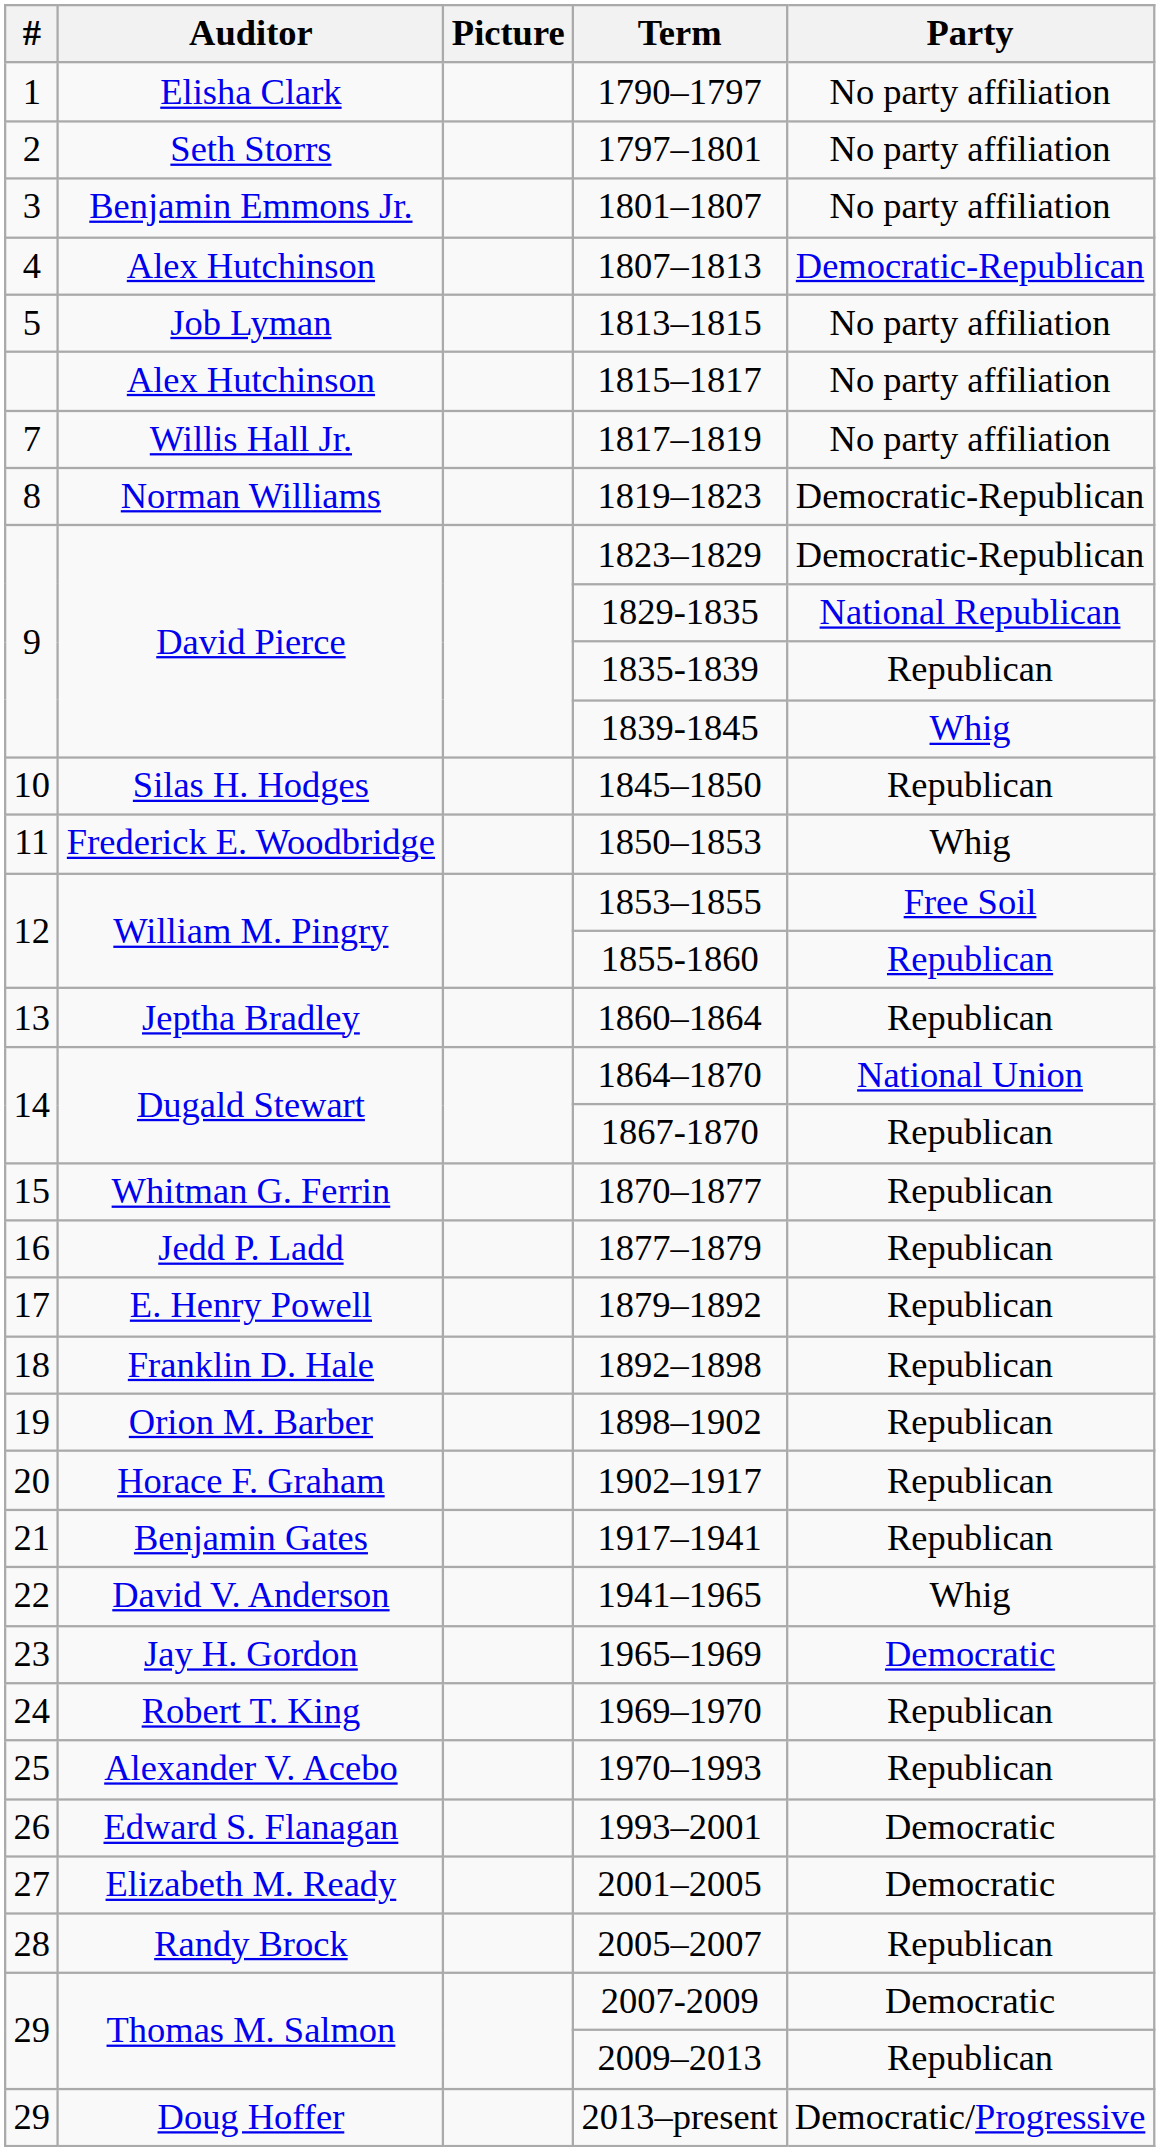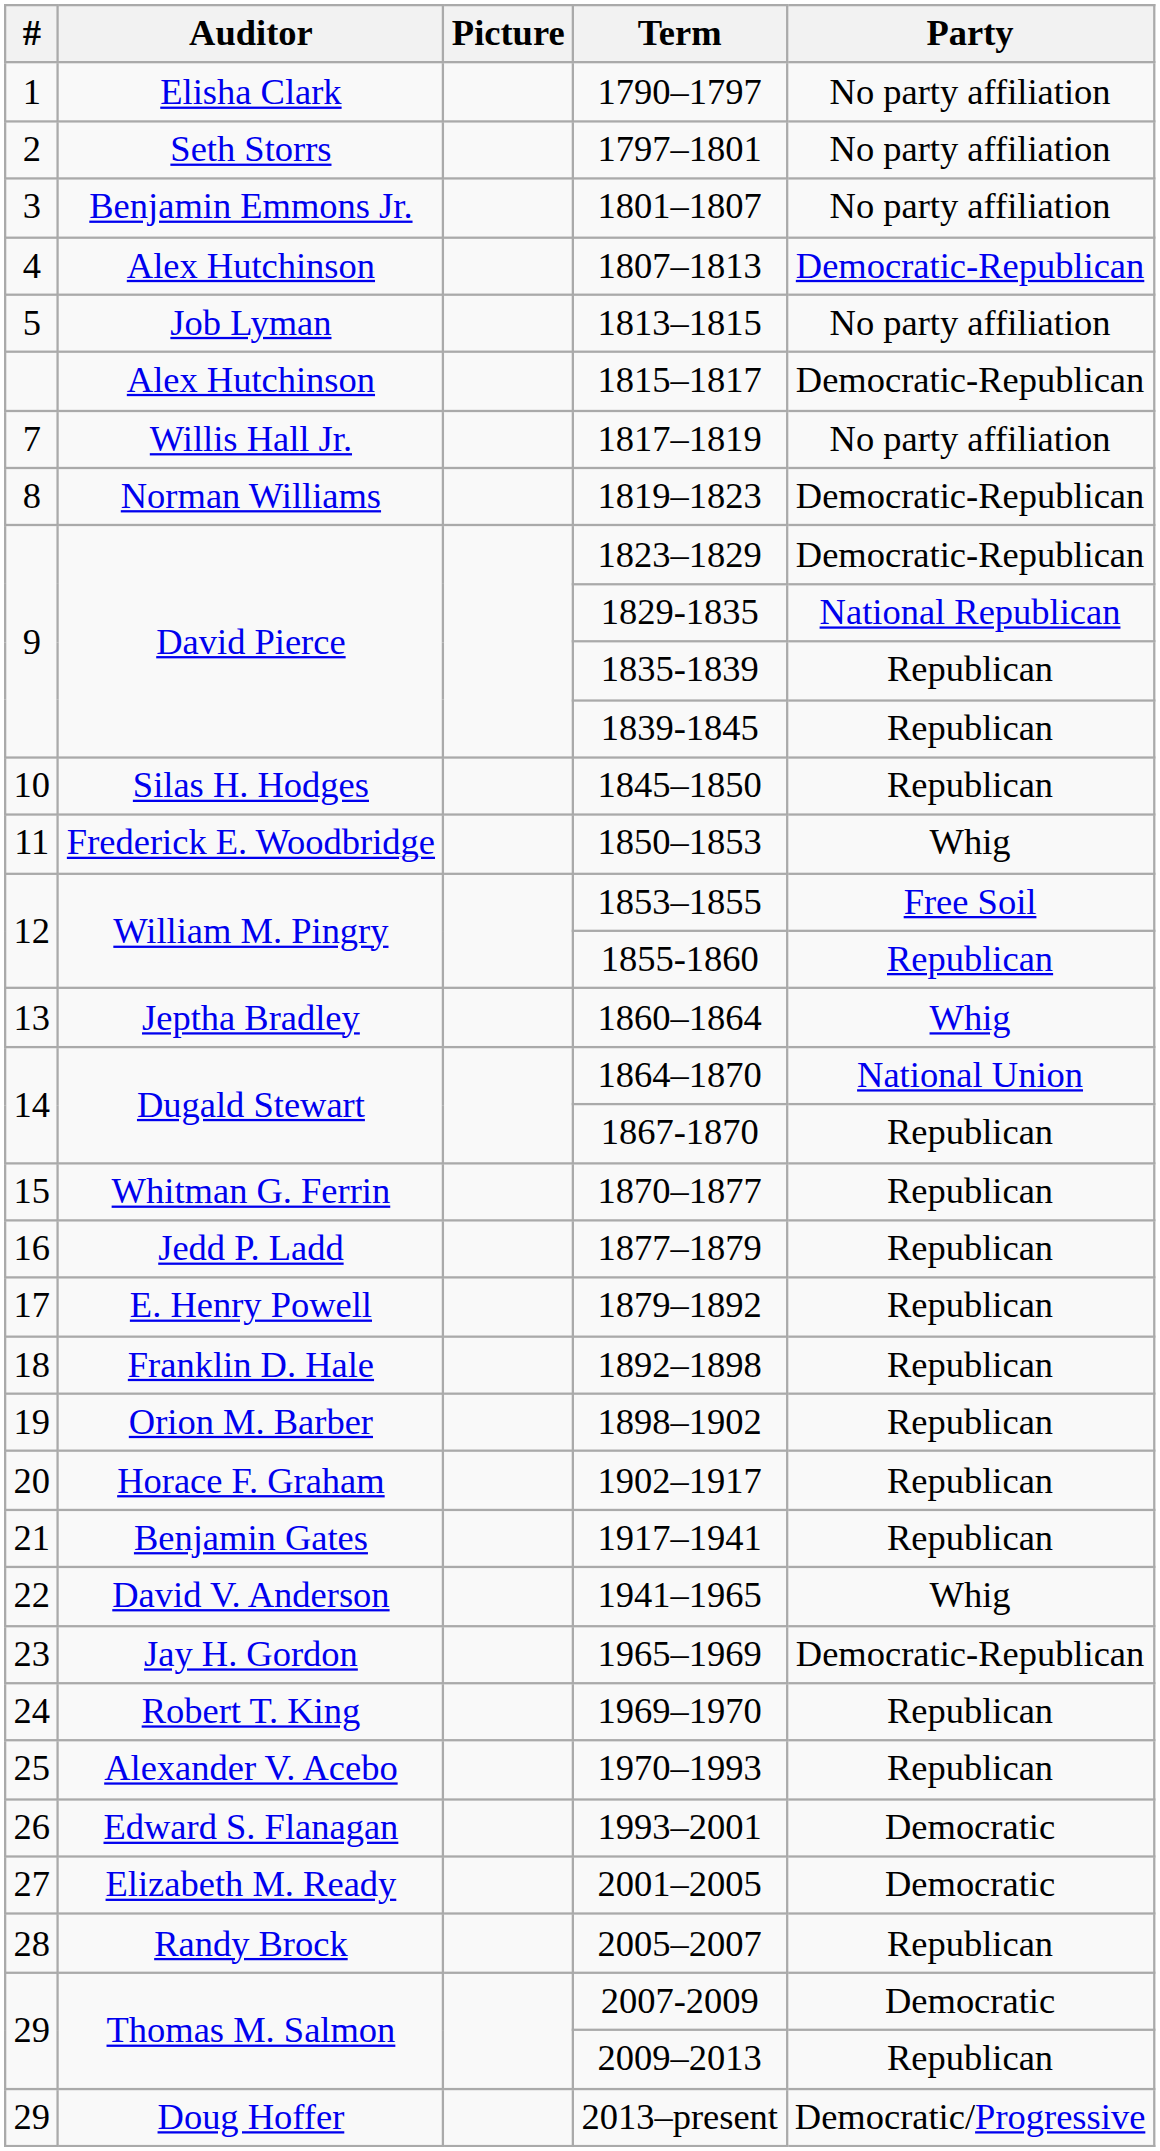1815–1817 | Party: No party affiliation -> Democratic-Republican
1839-1845 | Party: Whig -> Republican
1860–1864 | Party: Republican -> Whig
1965–1969 | Party: Democratic -> Democratic-Republican
